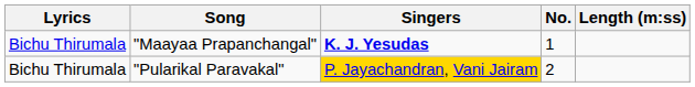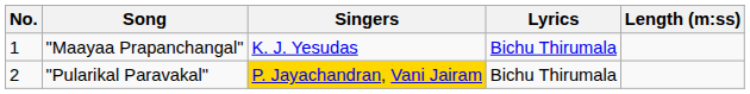columns swapped: No. <-> Lyrics
"Maayaa Prapanchangal" | Singers: bold -> normal
